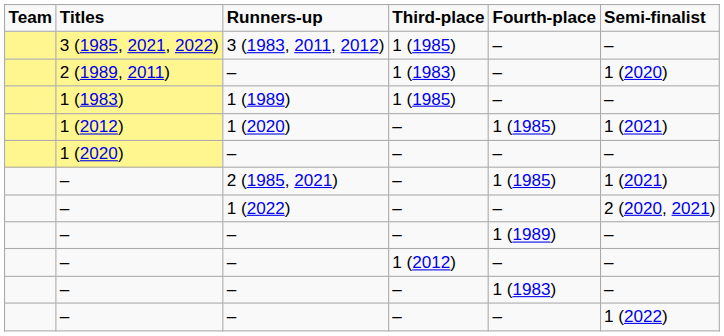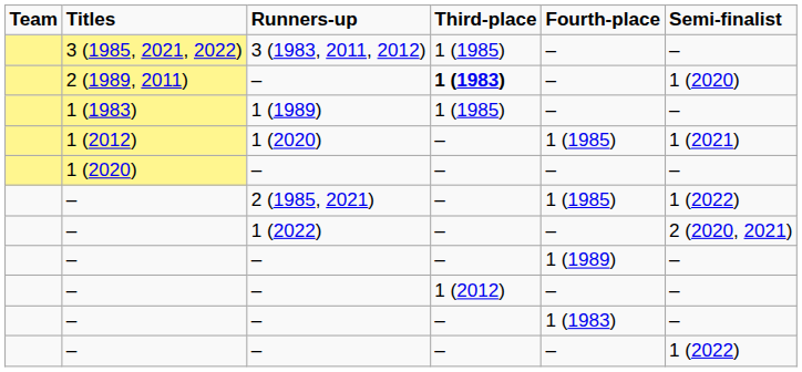2 (1989, 2011) | Third-place: normal -> bold
– / 2 (1985, 2021) | Semi-finalist: 1 (2021) -> 1 (2022)
